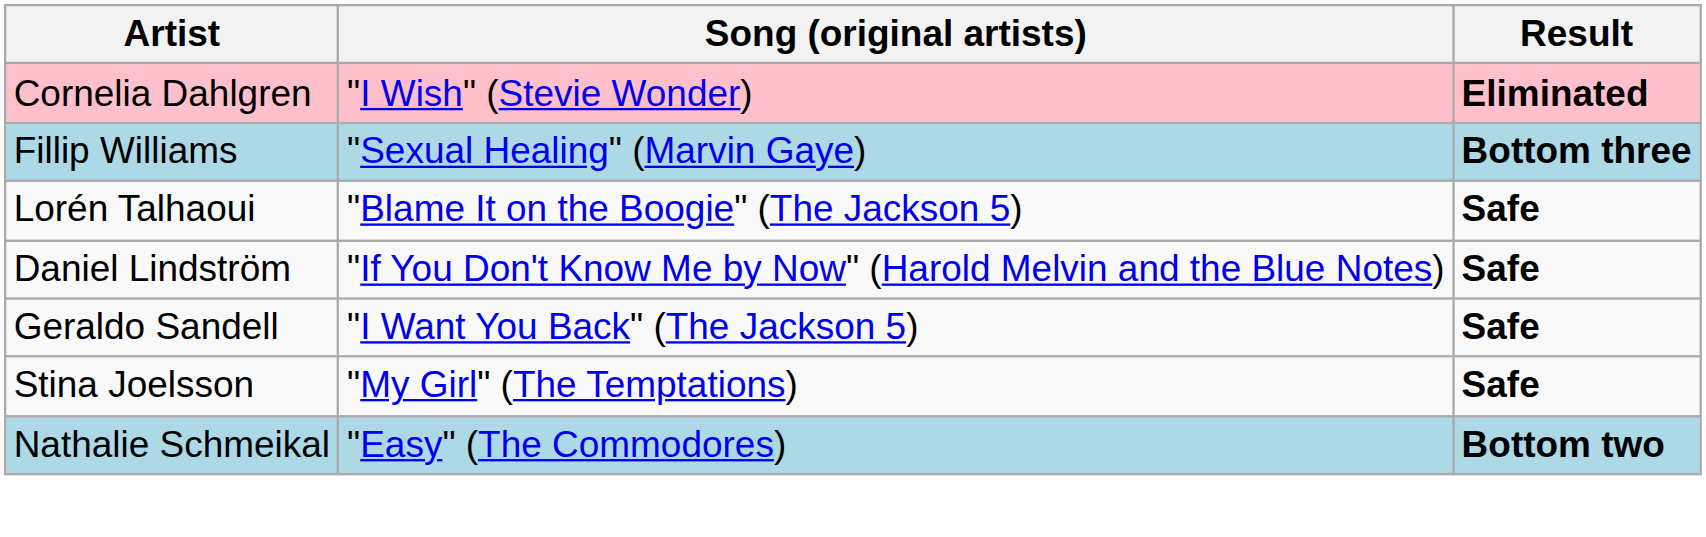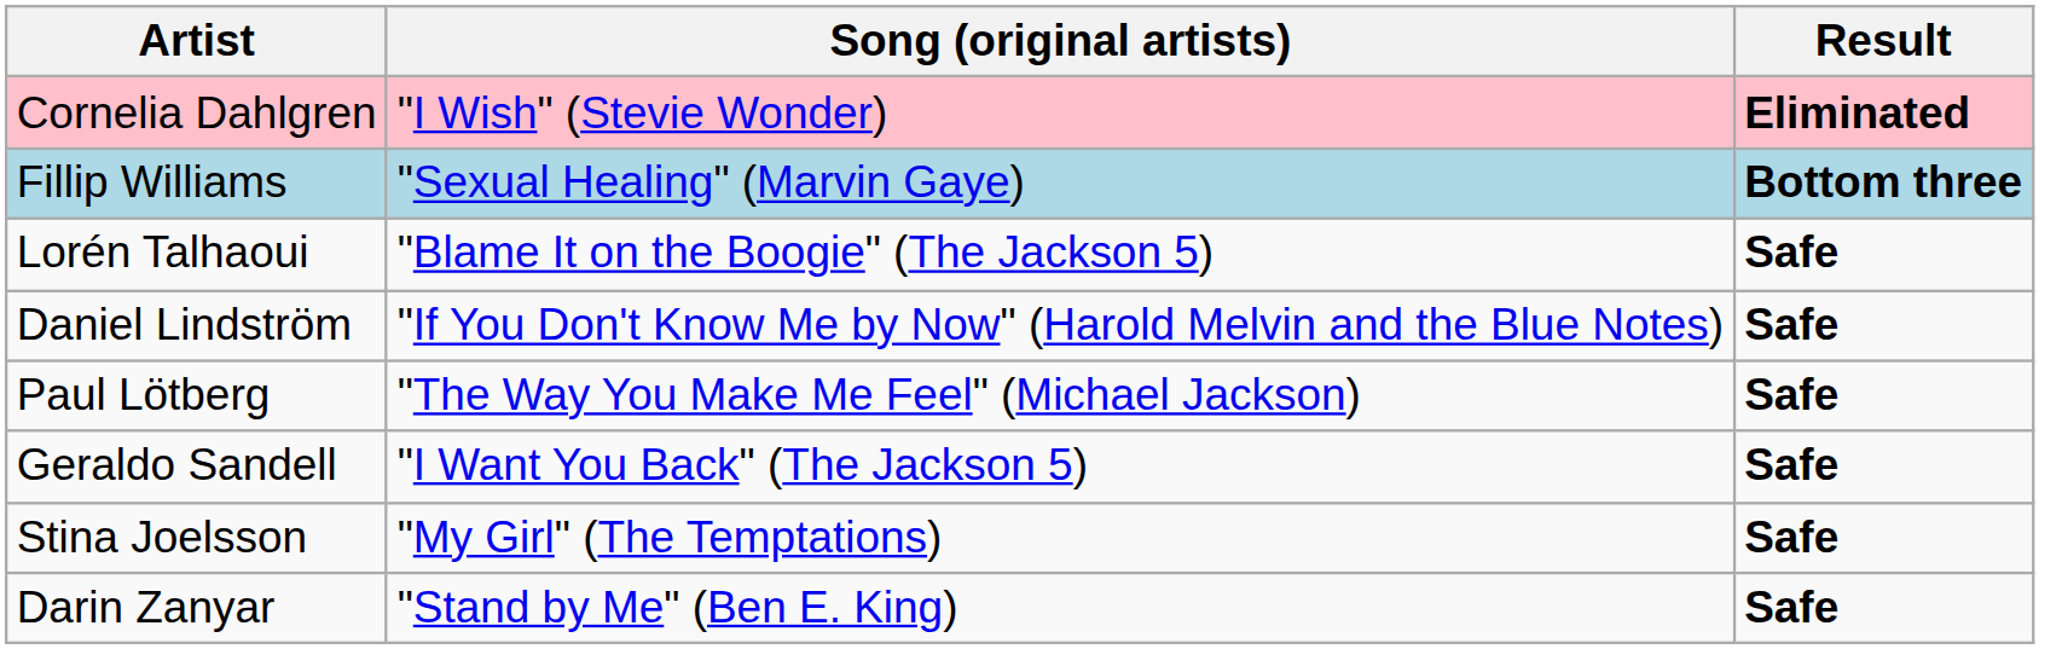+ row: Paul Lötberg | "The Way You Make Me Feel" (Michael Jackson) | Safe
+ row: Darin Zanyar | "Stand by Me" (Ben E. King) | Safe
- row: Nathalie Schmeikal | "Easy" (The Commodores) | Bottom two
